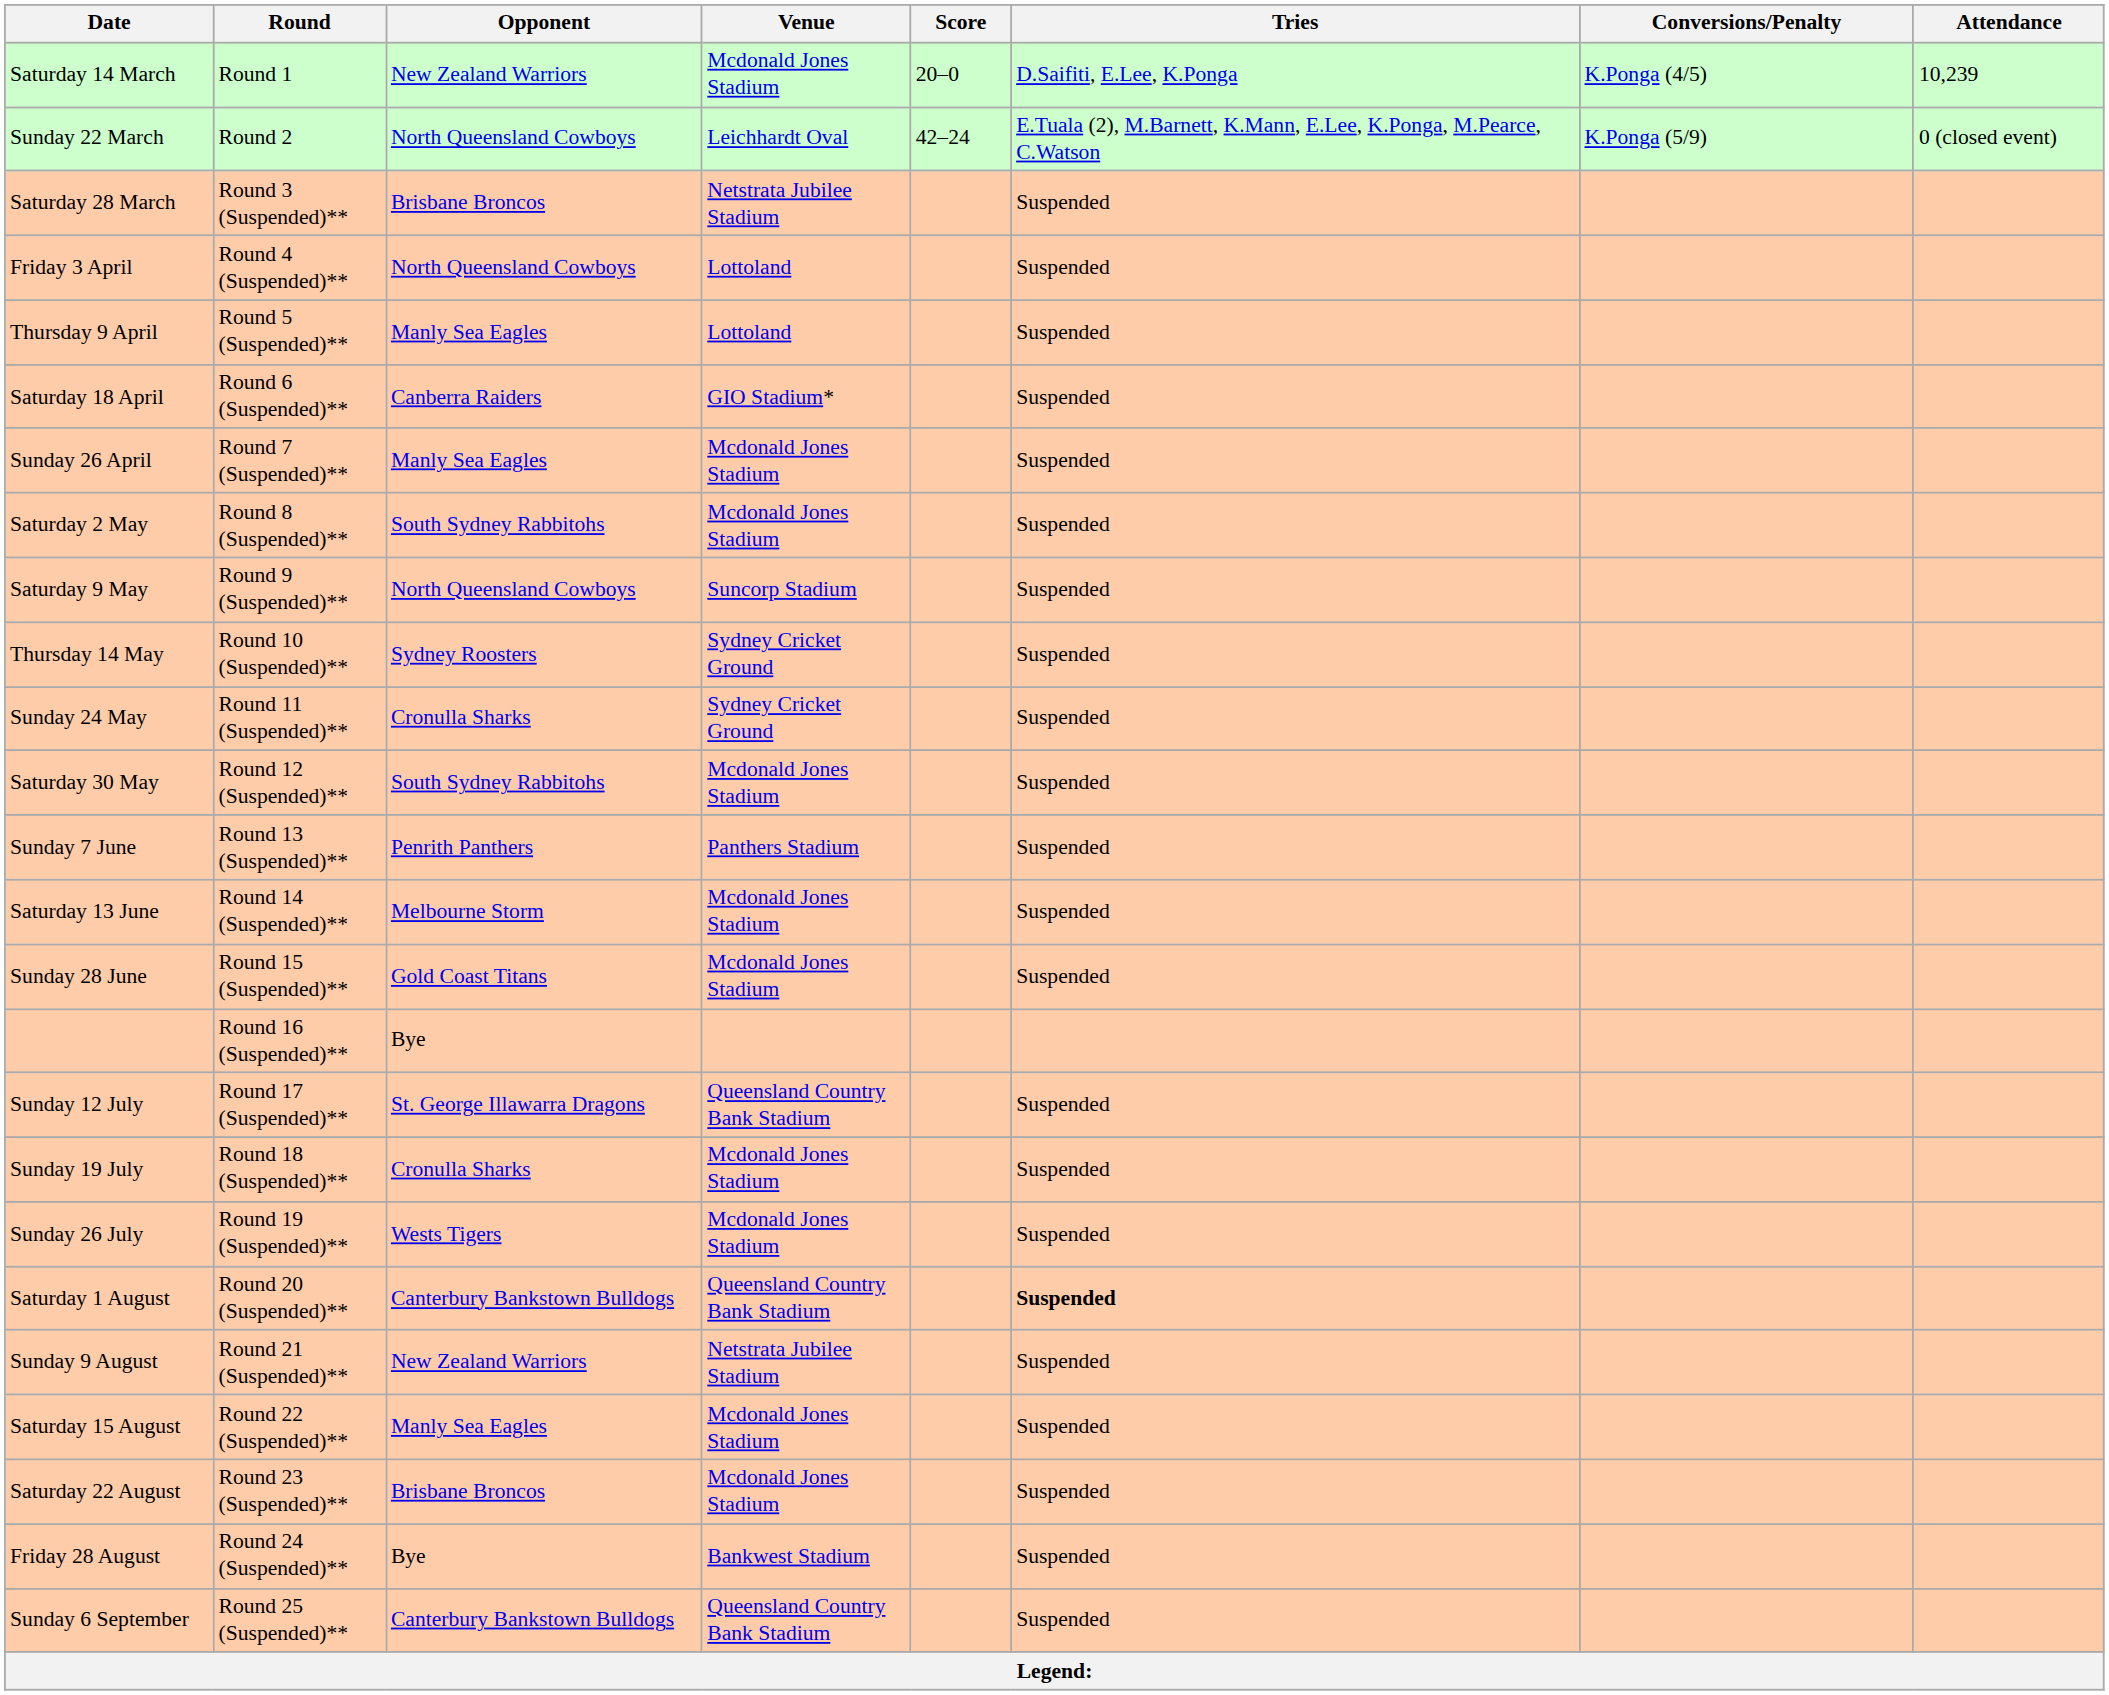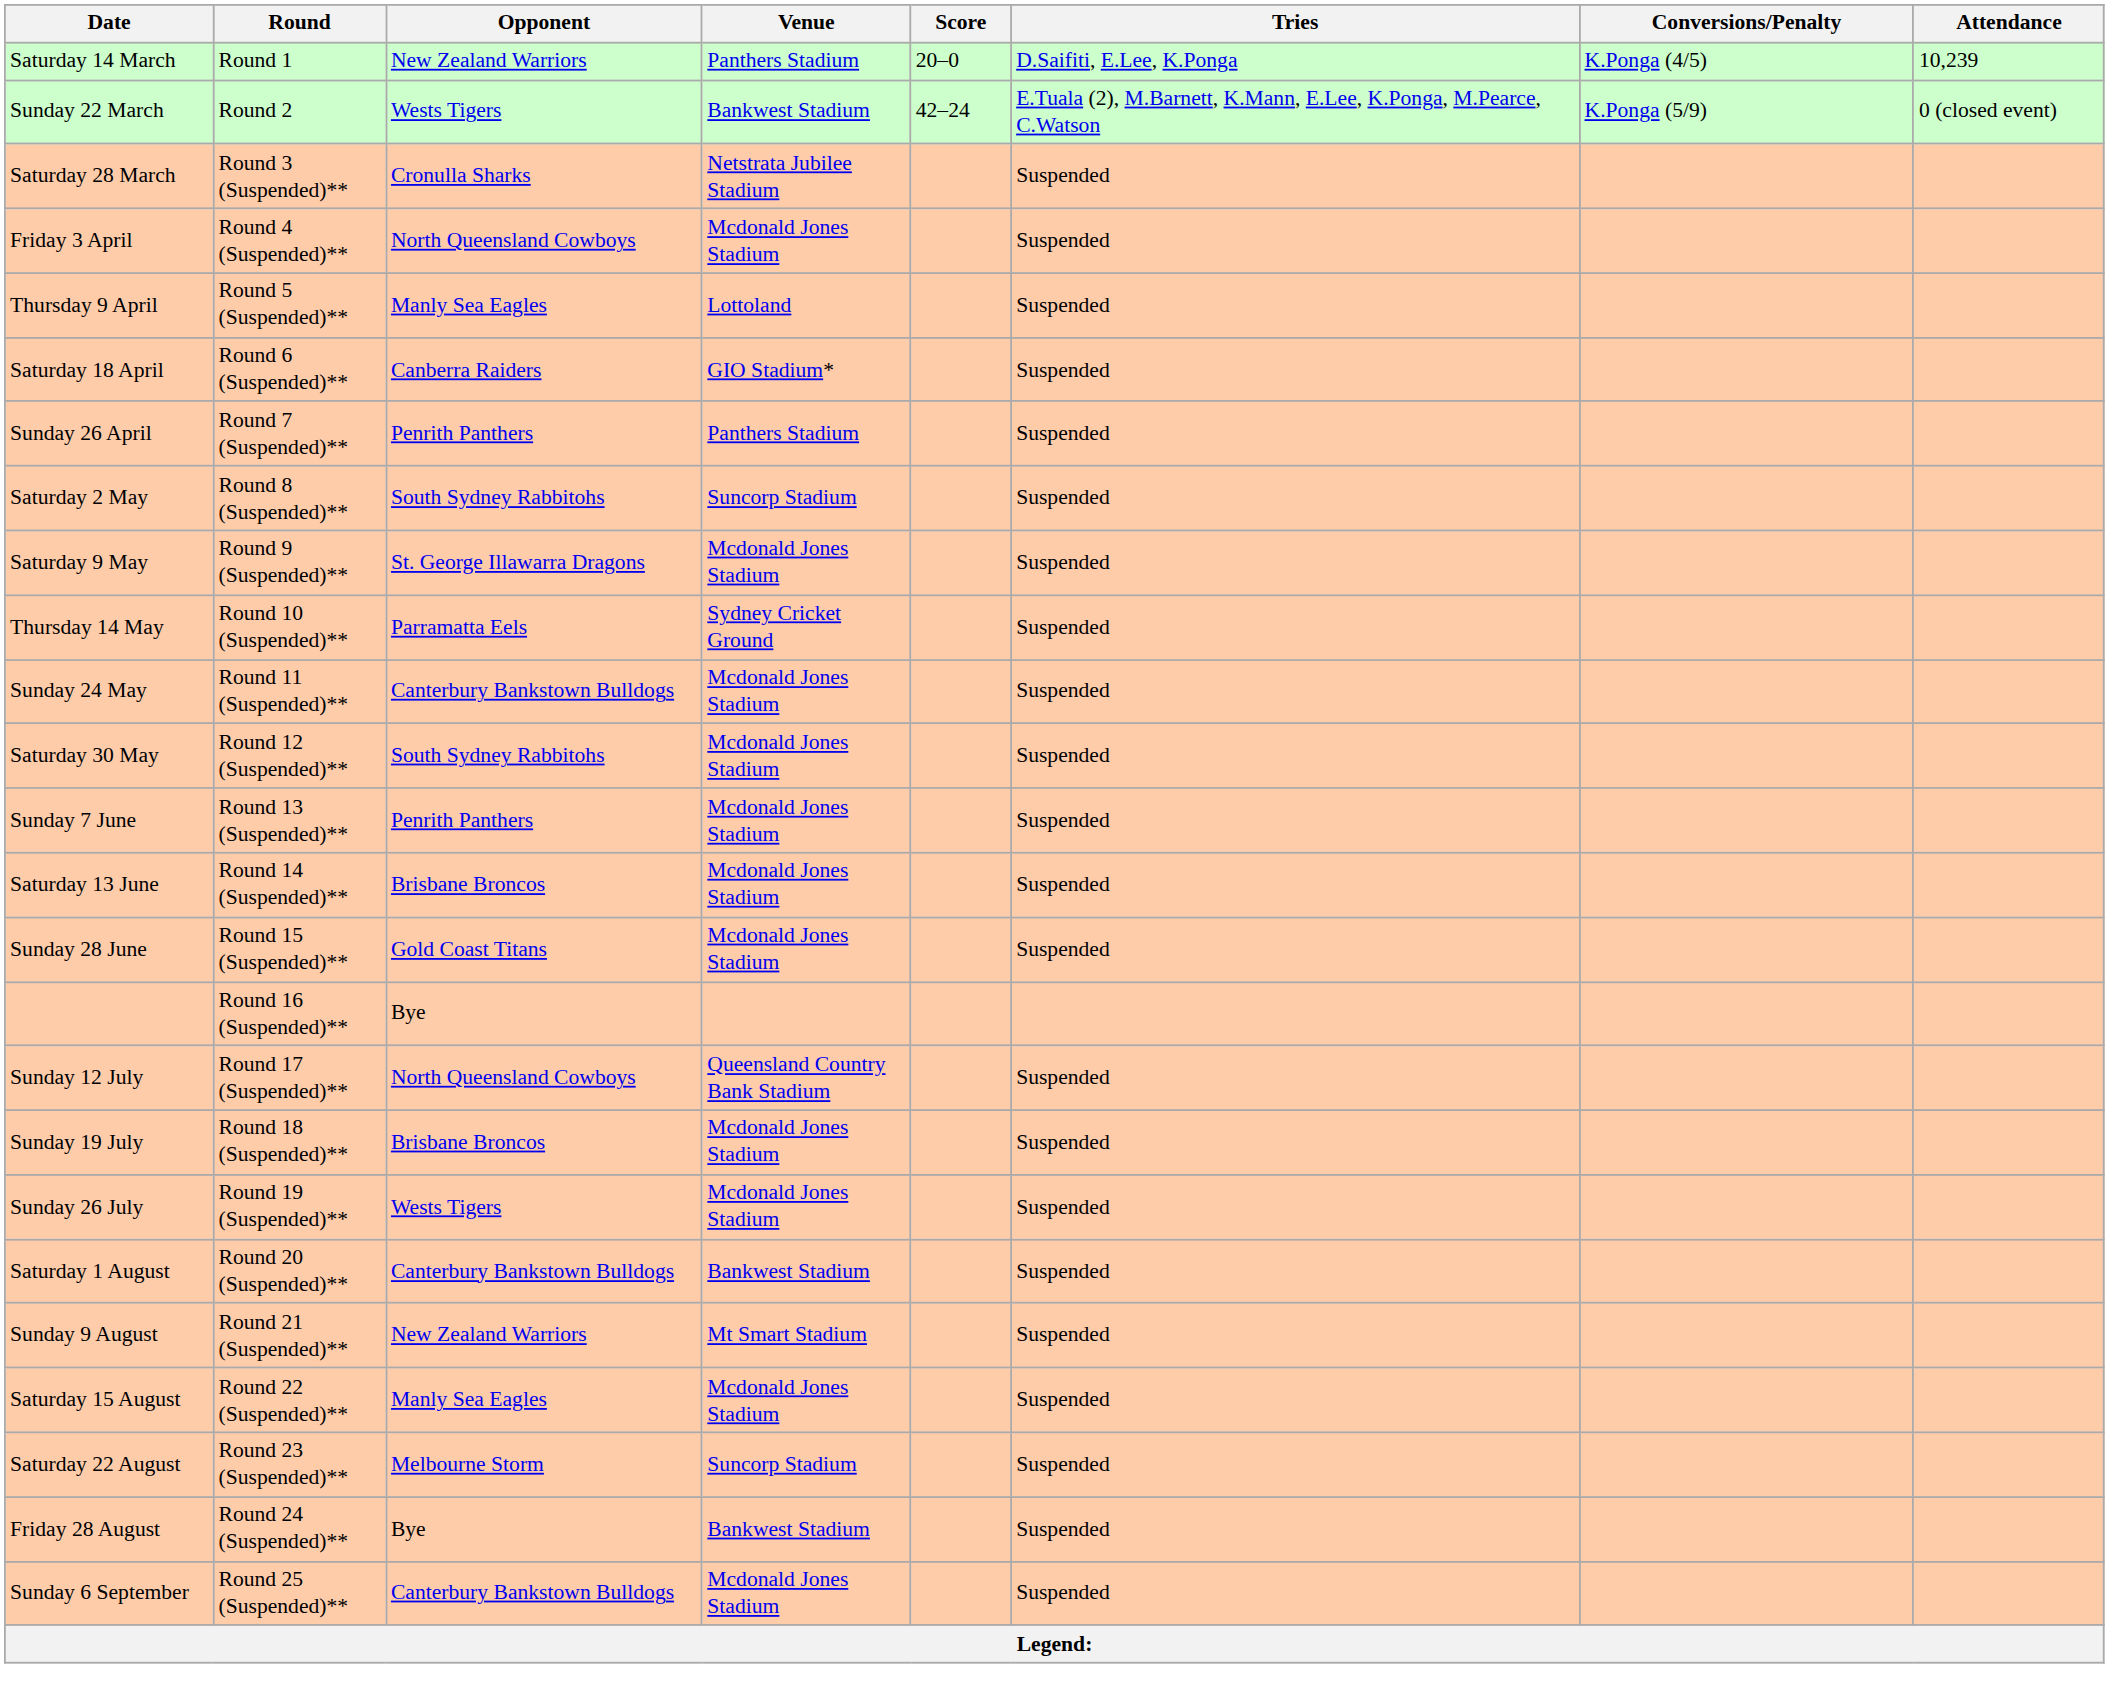Saturday 14 March | Venue: Mcdonald Jones Stadium -> Panthers Stadium
Sunday 22 March | Opponent: North Queensland Cowboys -> Wests Tigers
Sunday 22 March | Venue: Leichhardt Oval -> Bankwest Stadium
Saturday 28 March | Opponent: Brisbane Broncos -> Cronulla Sharks
Friday 3 April | Venue: Lottoland -> Mcdonald Jones Stadium
Sunday 26 April | Opponent: Manly Sea Eagles -> Penrith Panthers
Sunday 26 April | Venue: Mcdonald Jones Stadium -> Panthers Stadium
Saturday 2 May | Venue: Mcdonald Jones Stadium -> Suncorp Stadium
Saturday 9 May | Opponent: North Queensland Cowboys -> St. George Illawarra Dragons
Saturday 9 May | Venue: Suncorp Stadium -> Mcdonald Jones Stadium
Thursday 14 May | Opponent: Sydney Roosters -> Parramatta Eels
Sunday 24 May | Opponent: Cronulla Sharks -> Canterbury Bankstown Bulldogs
Sunday 24 May | Venue: Sydney Cricket Ground -> Mcdonald Jones Stadium
Sunday 7 June | Venue: Panthers Stadium -> Mcdonald Jones Stadium
Saturday 13 June | Opponent: Melbourne Storm -> Brisbane Broncos
Sunday 12 July | Opponent: St. George Illawarra Dragons -> North Queensland Cowboys
Sunday 19 July | Opponent: Cronulla Sharks -> Brisbane Broncos
Saturday 1 August | Venue: Queensland Country Bank Stadium -> Bankwest Stadium
Saturday 1 August | Tries: bold -> normal
Sunday 9 August | Venue: Netstrata Jubilee Stadium -> Mt Smart Stadium
Saturday 22 August | Opponent: Brisbane Broncos -> Melbourne Storm
Saturday 22 August | Venue: Mcdonald Jones Stadium -> Suncorp Stadium
Sunday 6 September | Venue: Queensland Country Bank Stadium -> Mcdonald Jones Stadium
